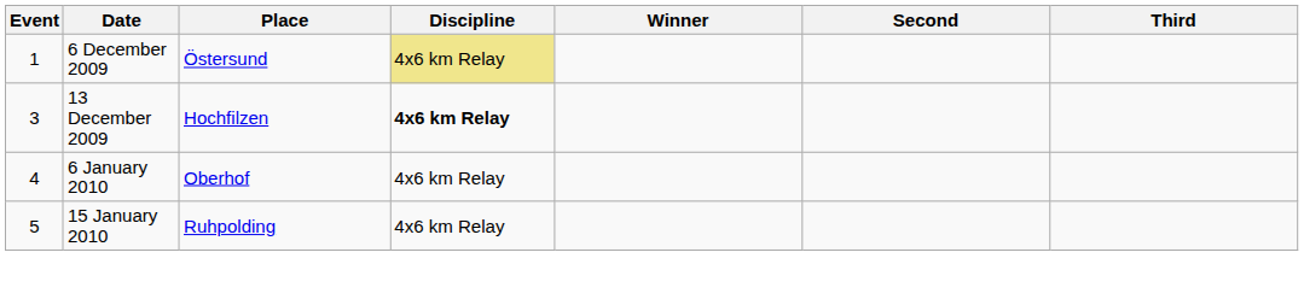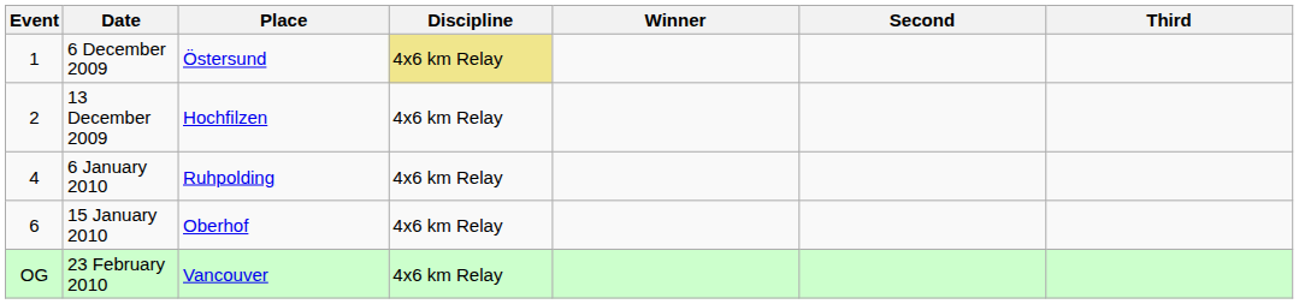13 December 2009 | Event: 3 -> 2
13 December 2009 | Discipline: bold -> normal
6 January 2010 | Place: Oberhof -> Ruhpolding
15 January 2010 | Event: 5 -> 6
15 January 2010 | Place: Ruhpolding -> Oberhof
+ row: OG | 23 February 2010 | Vancouver | 4x6 km Relay
